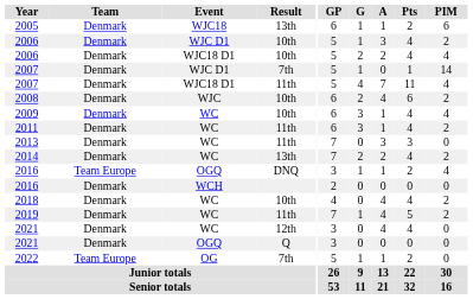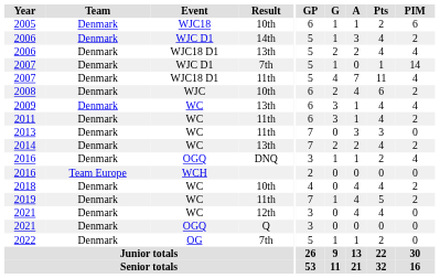2005 | Result: 13th -> 10th
2006 / WJC D1 | Result: 10th -> 14th
2006 / WJC18 D1 | Result: 10th -> 13th
2009 | Result: 10th -> 13th
2016 / OGQ | Team: Team Europe -> Denmark
2016 / WCH | Team: Denmark -> Team Europe
2022 | Team: Team Europe -> Denmark
